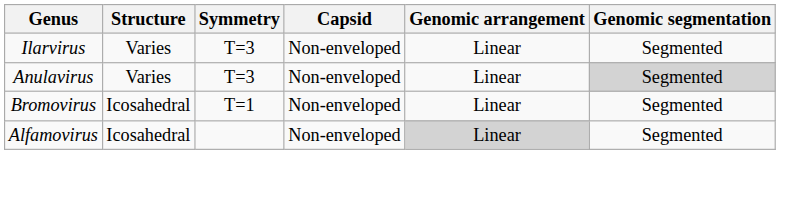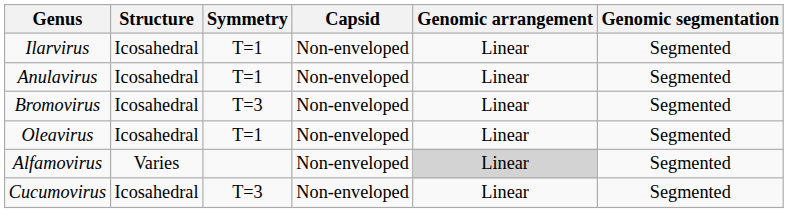Ilarvirus | Structure: Varies -> Icosahedral
Ilarvirus | Symmetry: T=3 -> T=1
Anulavirus | Structure: Varies -> Icosahedral
Anulavirus | Symmetry: T=3 -> T=1
Anulavirus | Genomic segmentation: lightgrey background -> no background
Bromovirus | Symmetry: T=1 -> T=3
+ row: Oleavirus | Icosahedral | T=1 | Non-enveloped | Linear | Segmented
Alfamovirus | Structure: Icosahedral -> Varies
+ row: Cucumovirus | Icosahedral | T=3 | Non-enveloped | Linear | Segmented
